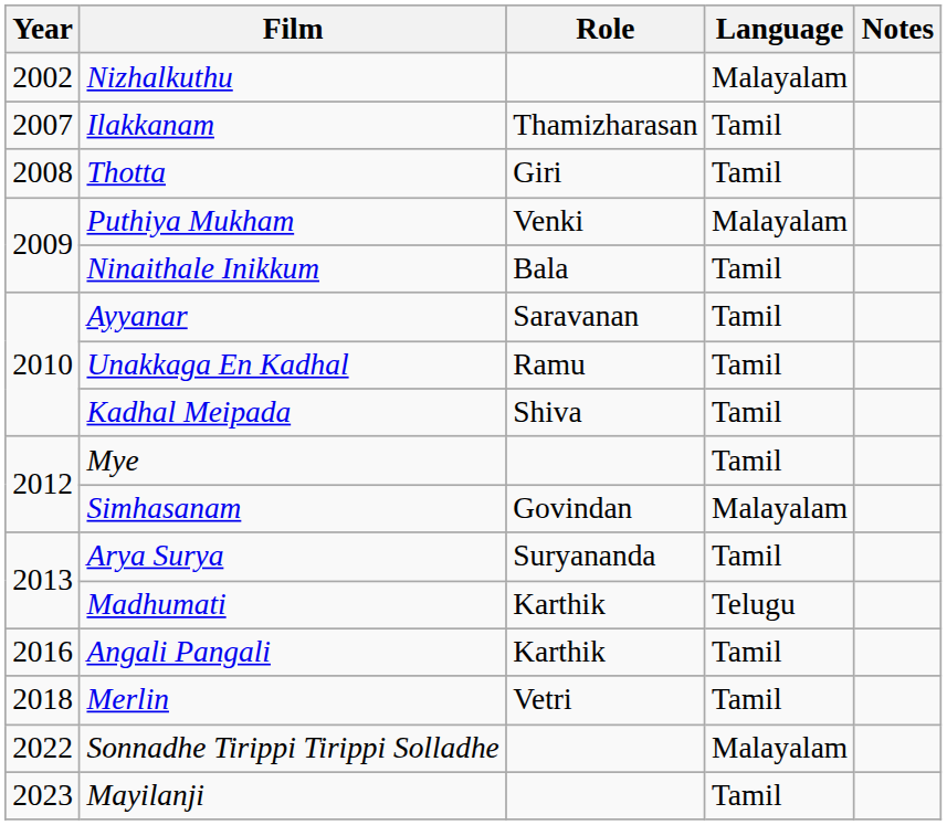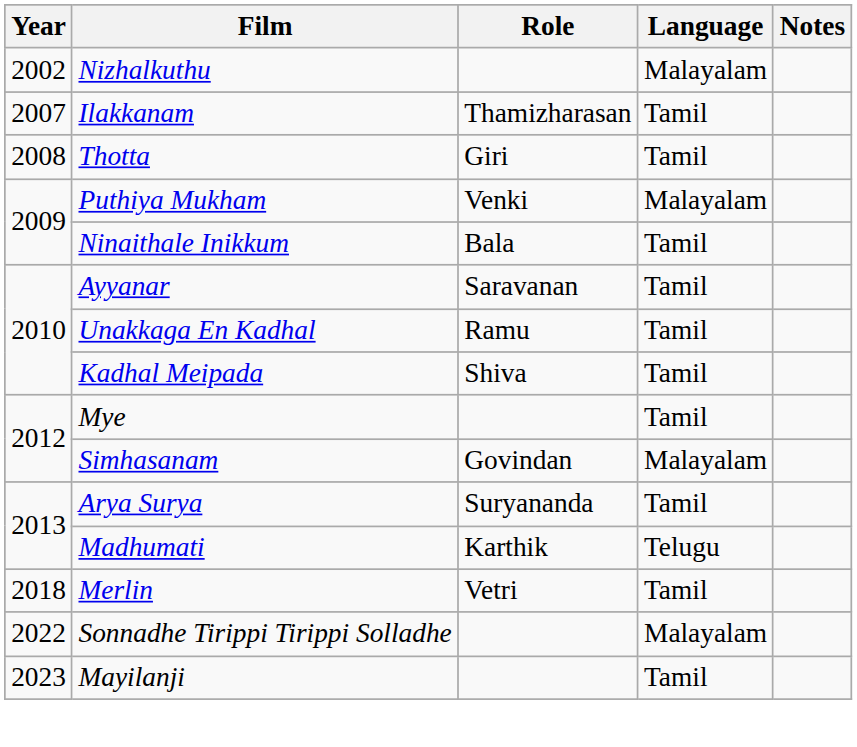- row: 2016 | Angali Pangali | Karthik | Tamil
